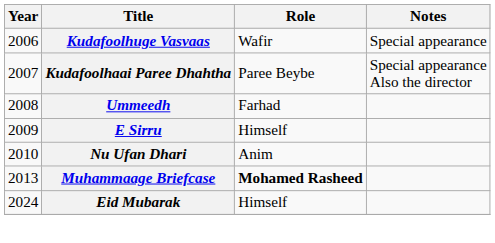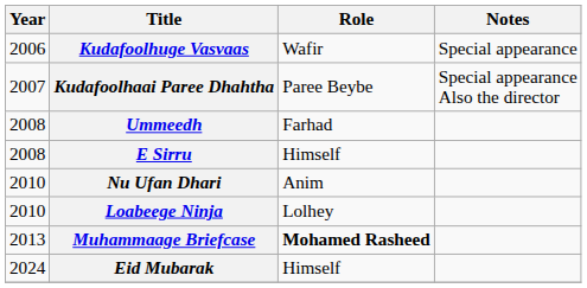E Sirru | Year: 2009 -> 2008
+ row: 2010 | Loabeege Ninja | Lolhey
